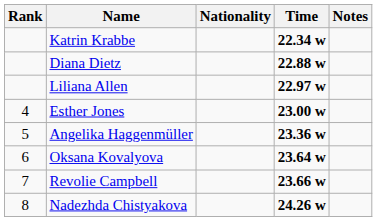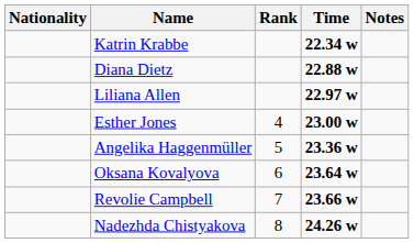columns swapped: Rank <-> Nationality
